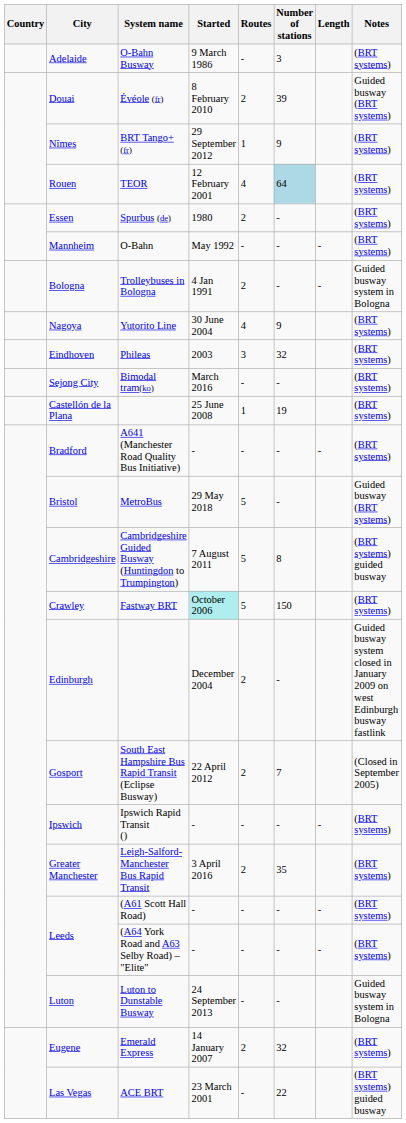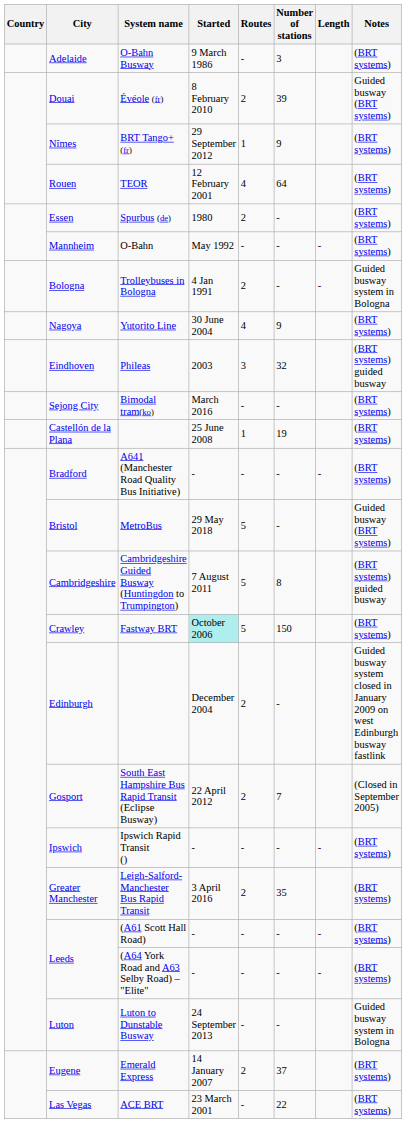Rouen | Number of stations: lightblue background -> no background
Eindhoven | Notes: (BRT systems) -> (BRT systems) guided busway
Eugene | Number of stations: 32 -> 37
Las Vegas | Notes: (BRT systems) guided busway -> (BRT systems)
